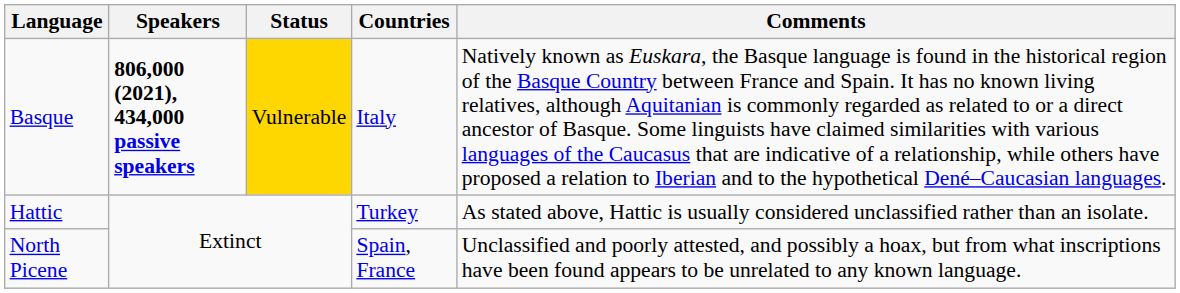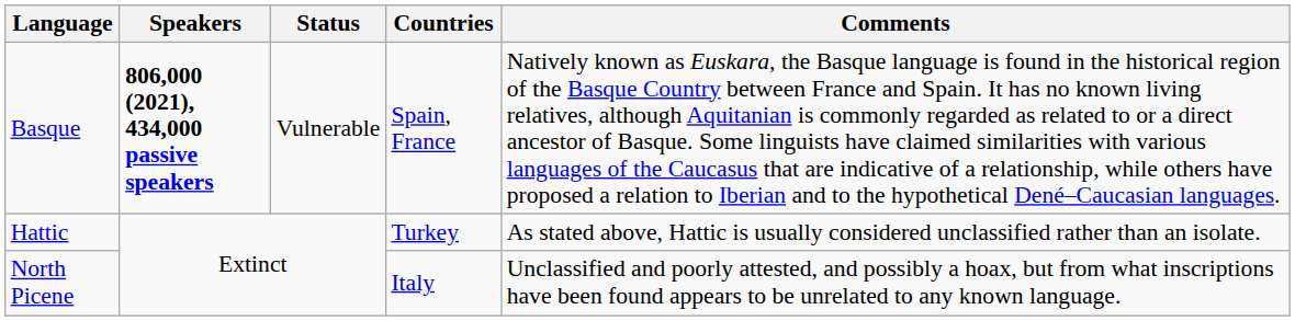Basque | Status: gold background -> no background
Basque | Countries: Italy -> Spain, France
North Picene | Countries: Spain, France -> Italy
